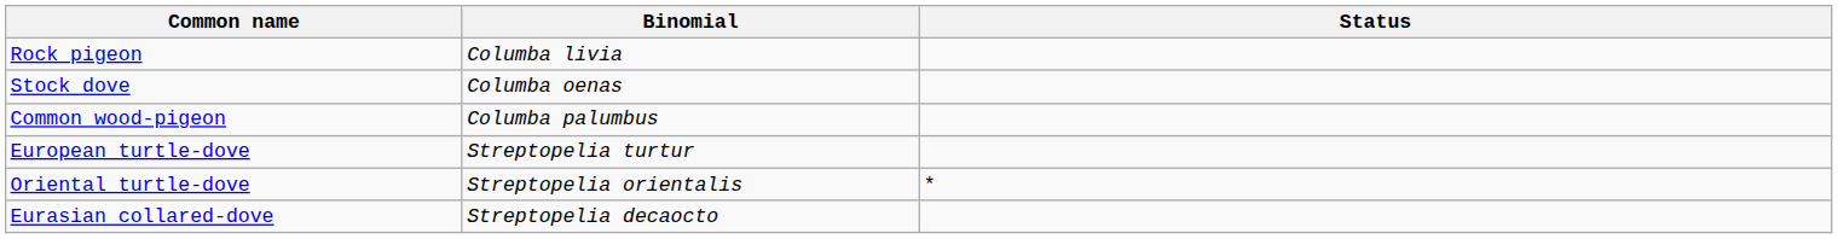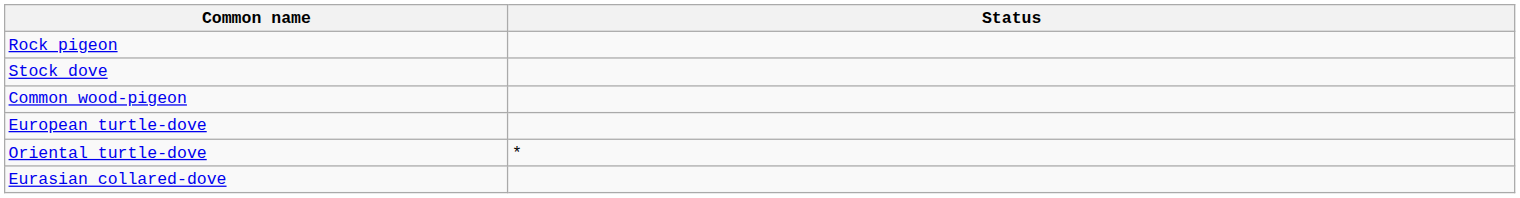- column: Binomial | Columba livia | Columba oenas | Columba palumbus | Streptopelia turtur | Streptopelia orientalis | Streptopelia decaocto
